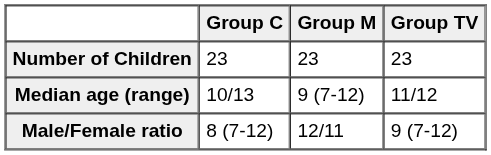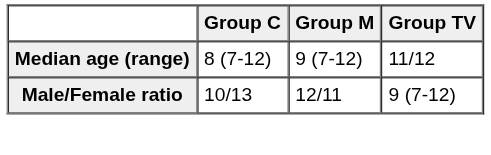- row: Number of Children | 23 | 23 | 23
Median age (range) | Group C: 10/13 -> 8 (7-12)
Male/Female ratio | Group C: 8 (7-12) -> 10/13
